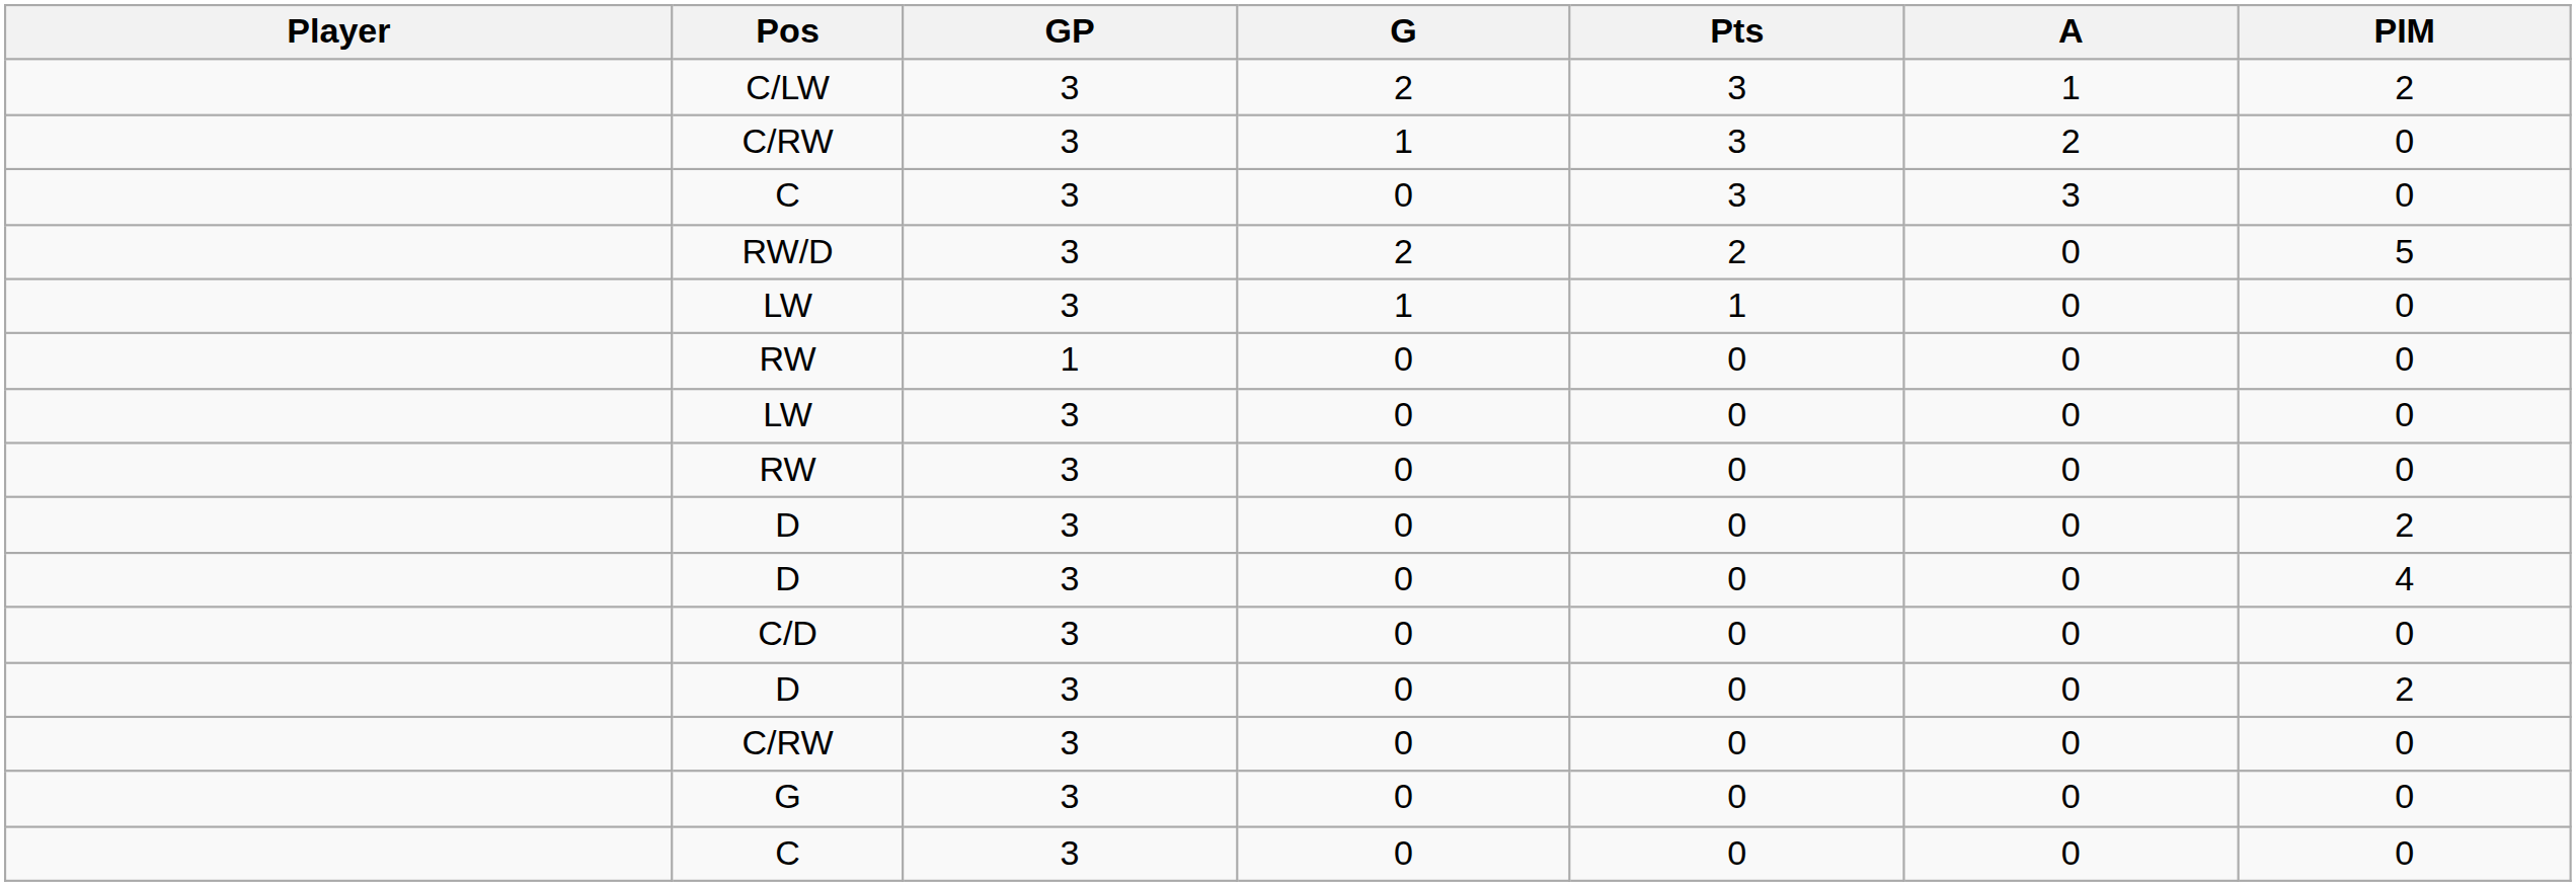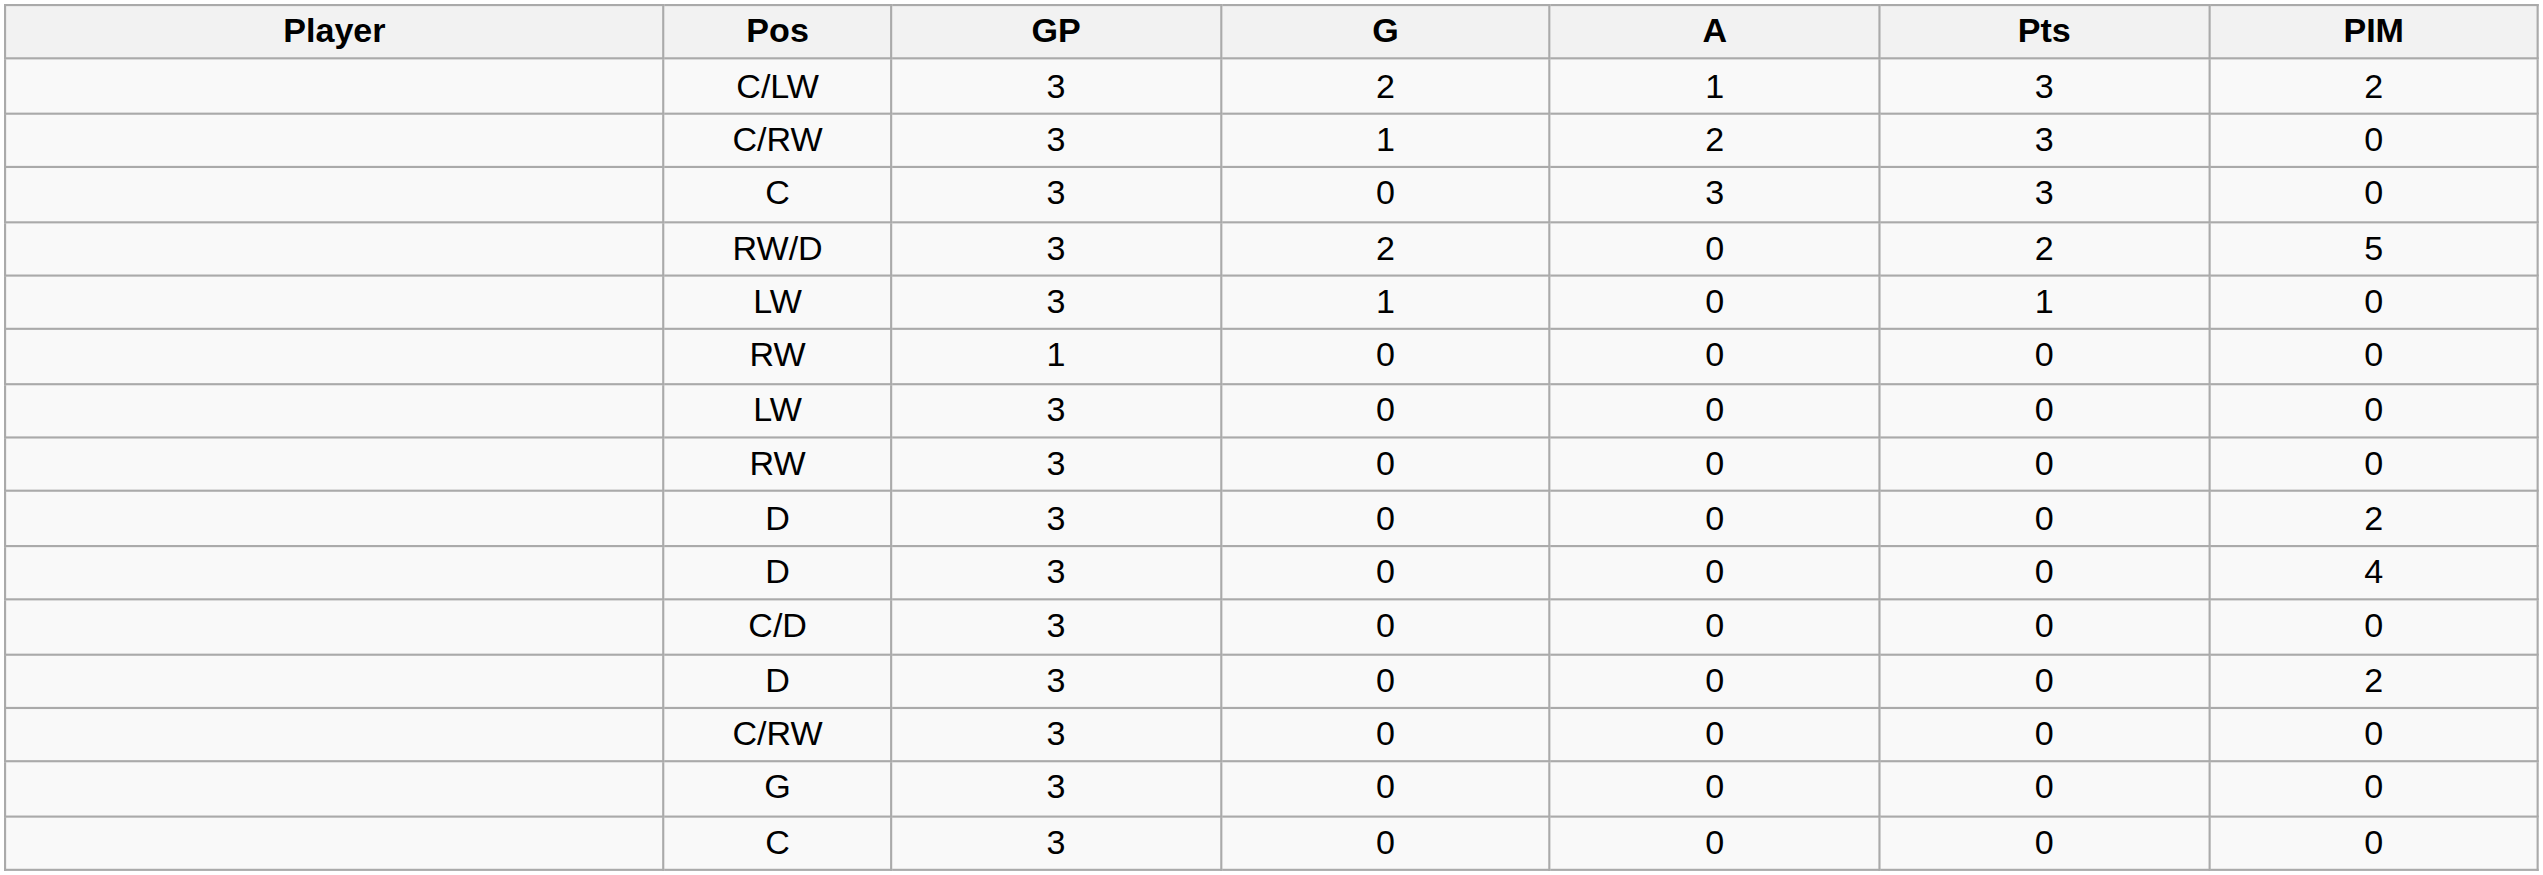columns swapped: A <-> Pts
